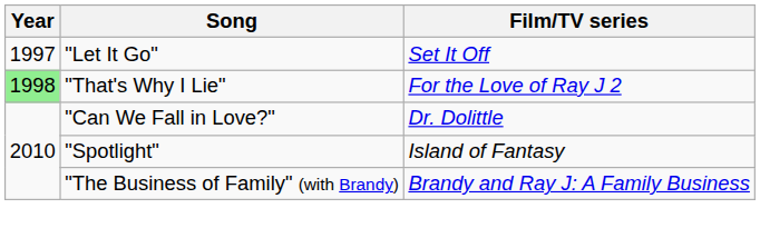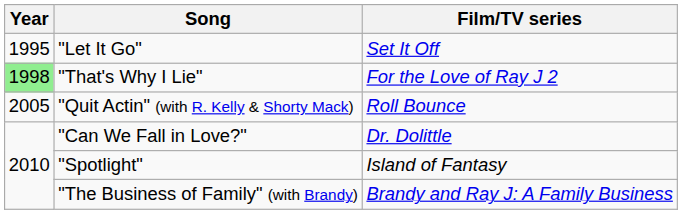"Let It Go" | Year: 1997 -> 1995
+ row: 2005 | "Quit Actin" (with R. Kelly & Shorty Mack) | Roll Bounce
